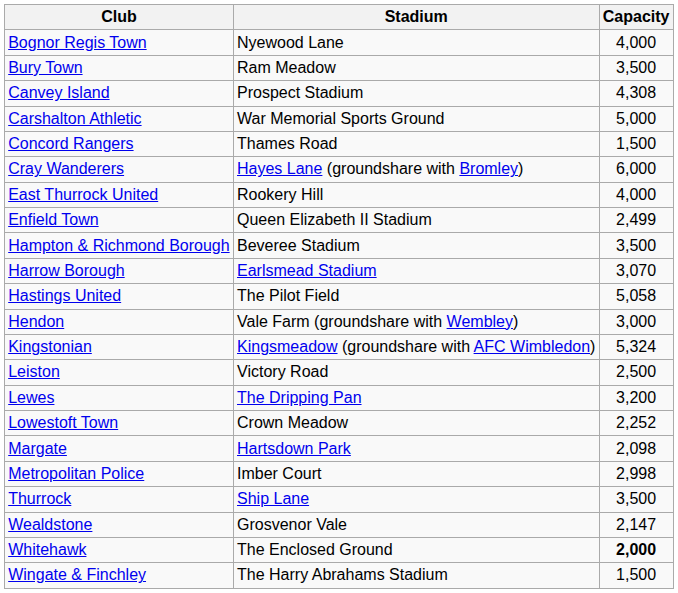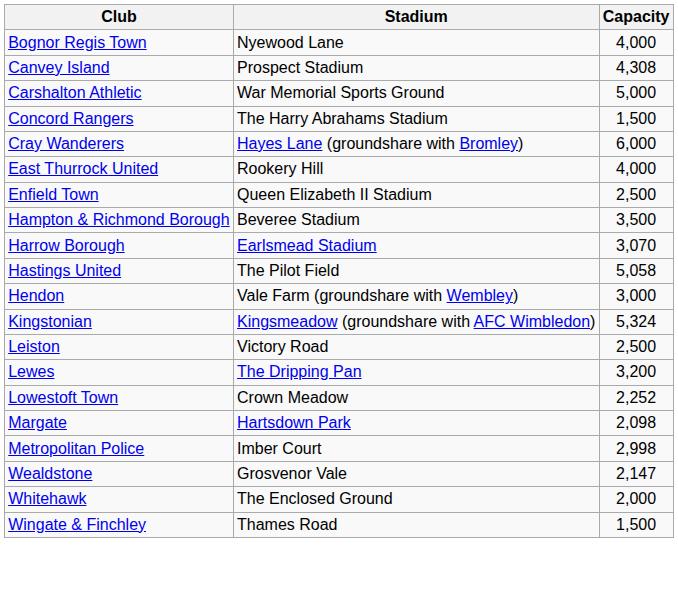- row: Bury Town | Ram Meadow | 3,500
Concord Rangers | Stadium: Thames Road -> The Harry Abrahams Stadium
Enfield Town | Capacity: 2,499 -> 2,500
- row: Thurrock | Ship Lane | 3,500
Whitehawk | Capacity: bold -> normal
Wingate & Finchley | Stadium: The Harry Abrahams Stadium -> Thames Road
